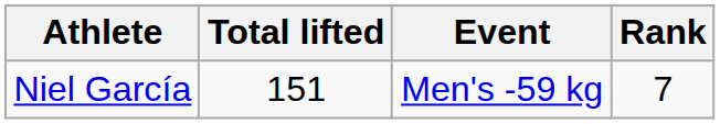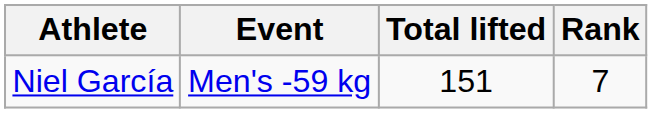columns swapped: Event <-> Total lifted
